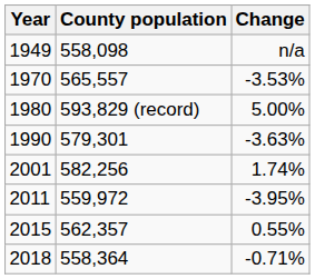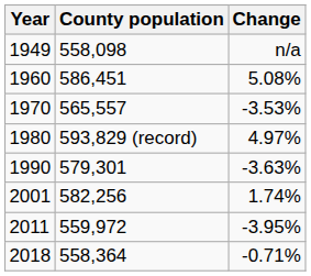+ row: 1960 | 586,451 | 5.08%
1980 | Change: 5.00% -> 4.97%
- row: 2015 | 562,357 | 0.55%
